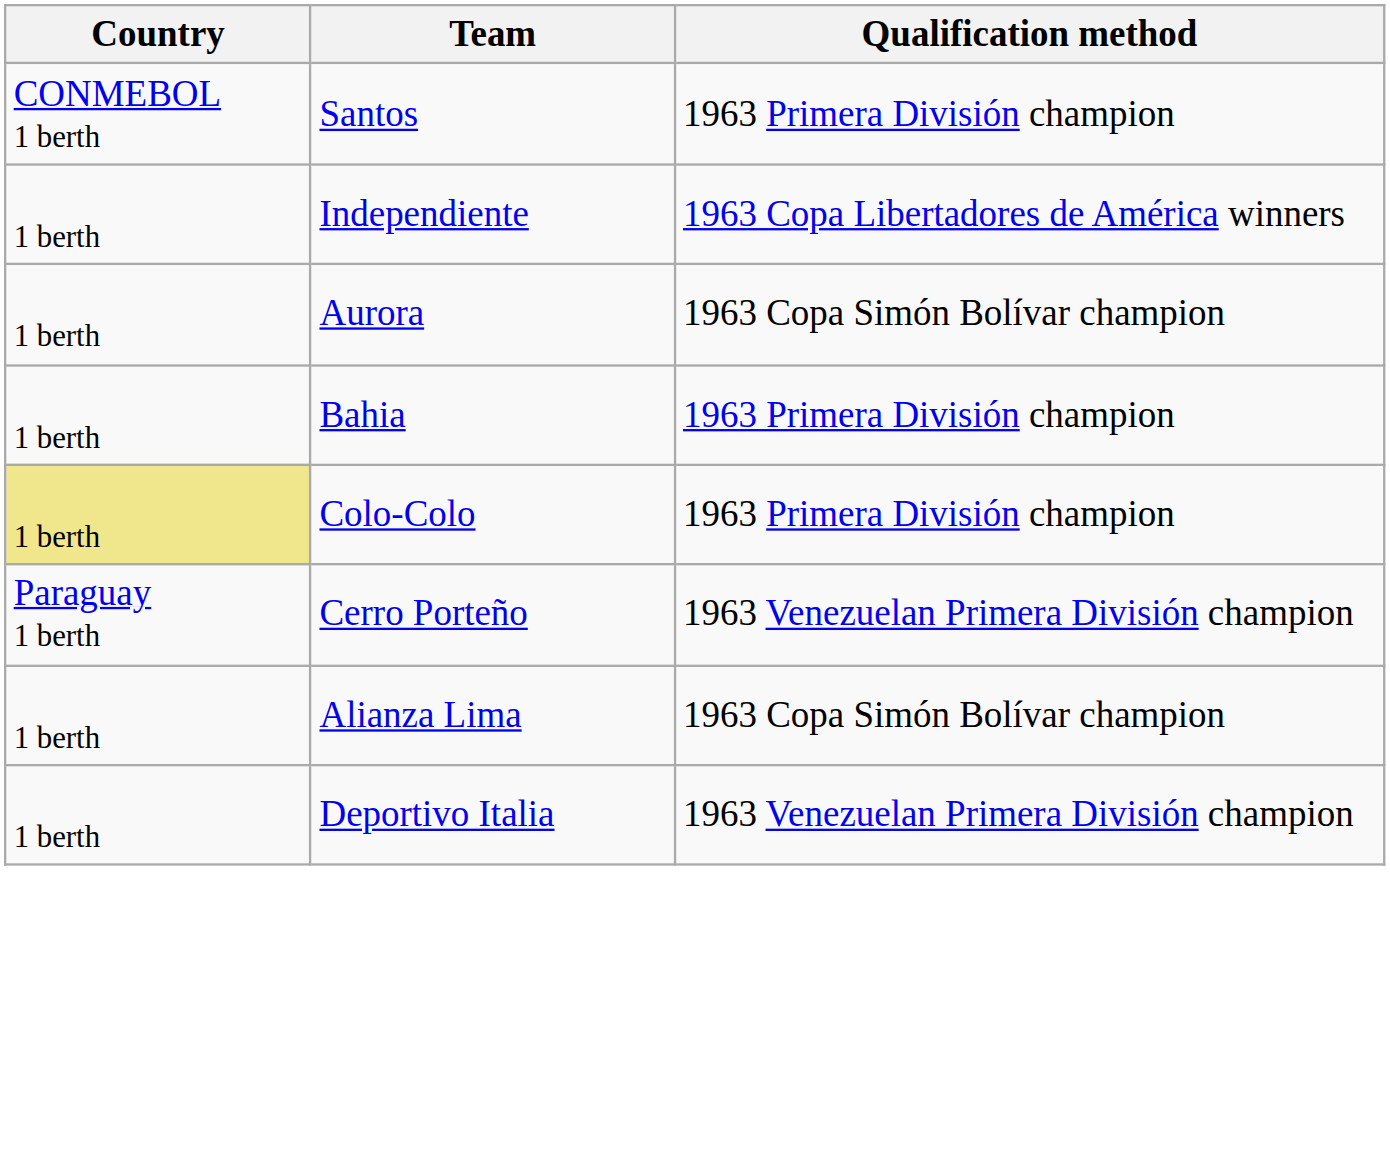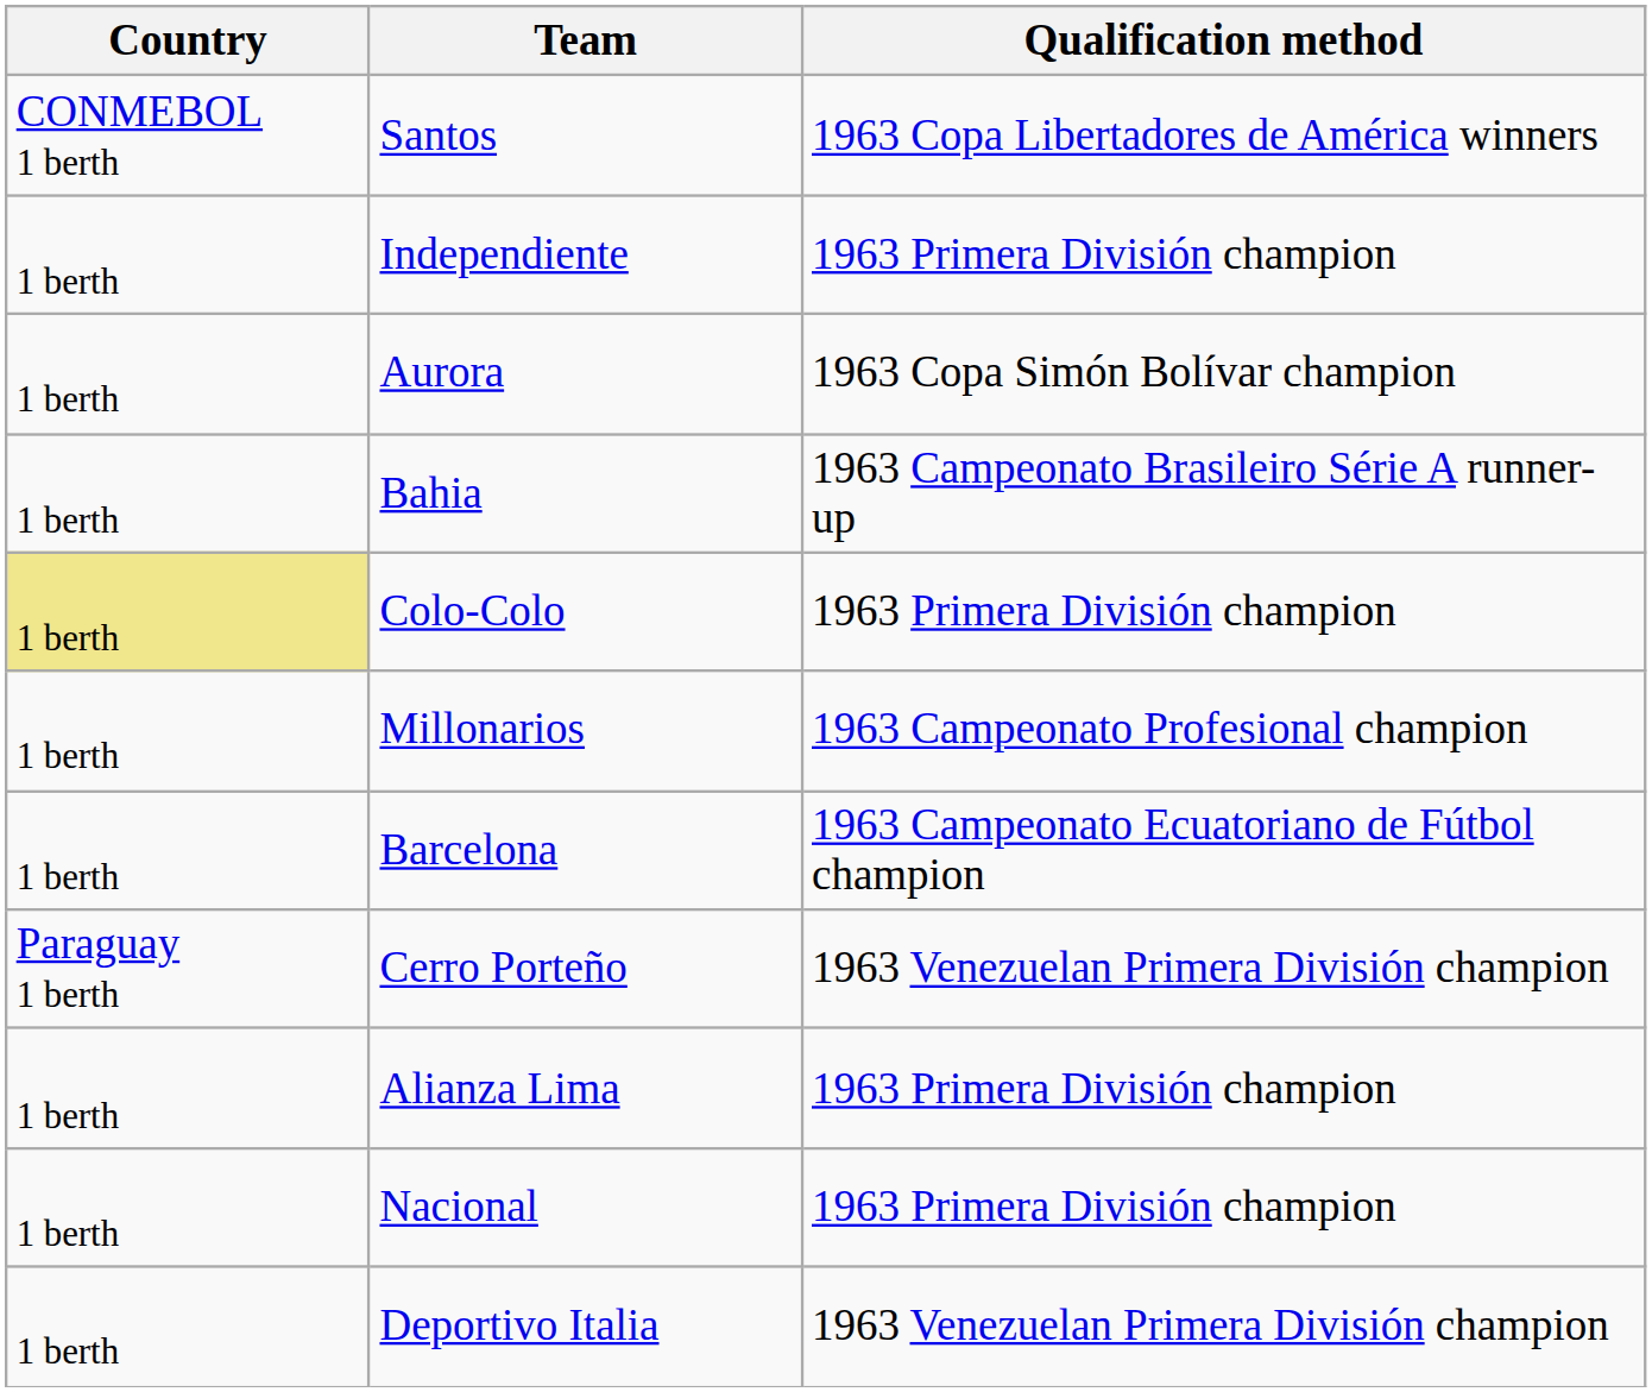Santos | Qualification method: 1963 Primera División champion -> 1963 Copa Libertadores de América winners
Independiente | Qualification method: 1963 Copa Libertadores de América winners -> 1963 Primera División champion
Bahia | Qualification method: 1963 Primera División champion -> 1963 Campeonato Brasileiro Série A runner-up
+ row: 1 berth | Millonarios | 1963 Campeonato Profesional champion
+ row: 1 berth | Barcelona | 1963 Campeonato Ecuatoriano de Fútbol champion
Alianza Lima | Qualification method: 1963 Copa Simón Bolívar champion -> 1963 Primera División champion
+ row: 1 berth | Nacional | 1963 Primera División champion
